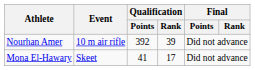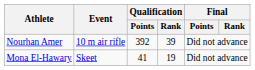Mona El-Hawary | Qualification / Rank: 17 -> 19
